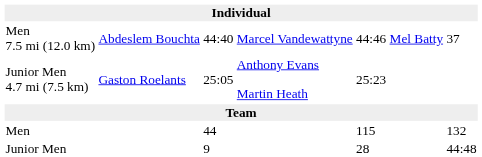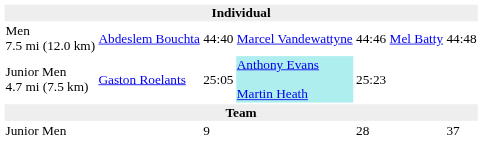Men 7.5 mi (12.0 km) | column 7: 37 -> 44:48
Junior Men 4.7 mi (7.5 km) | column 4: no background -> paleturquoise background
- row: Men | 44 | 115 | 132
Junior Men | column 7: 44:48 -> 37
